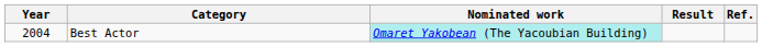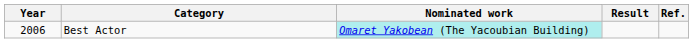Best Actor | Year: 2004 -> 2006
